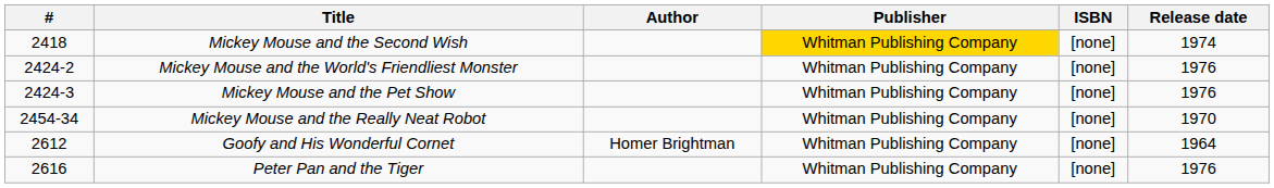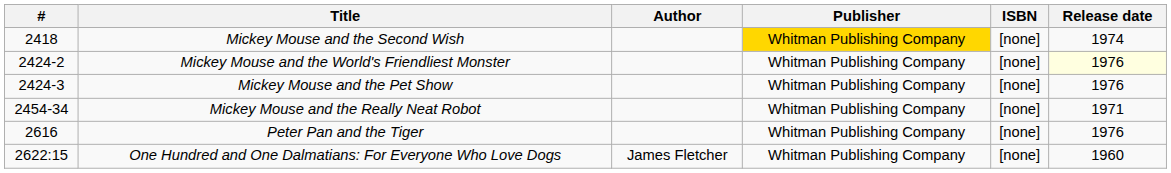Mickey Mouse and the World's Friendliest Monster | Release date: no background -> lightyellow background
Mickey Mouse and the Really Neat Robot | Release date: 1970 -> 1971
- row: 2612 | Goofy and His Wonderful Cornet | Homer Brightman | Whitman Publishing Company | [none] | 1964
+ row: 2622:15 | One Hundred and One Dalmatians: For Everyone Who Love Dogs | James Fletcher | Whitman Publishing Company | [none] | 1960
